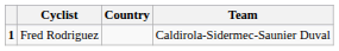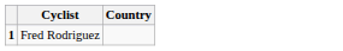- column: Team | Caldirola-Sidermec-Saunier Duval
